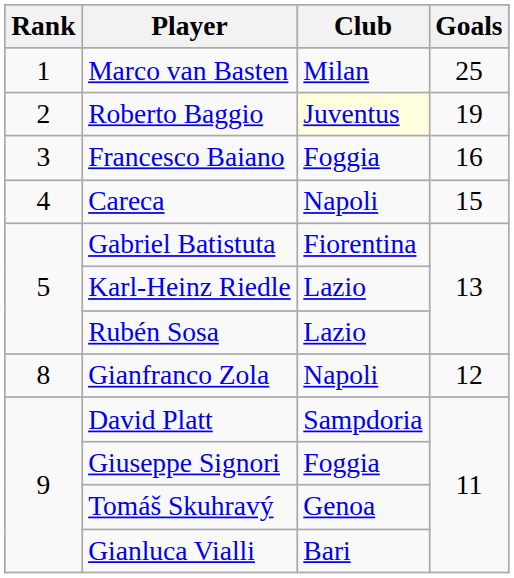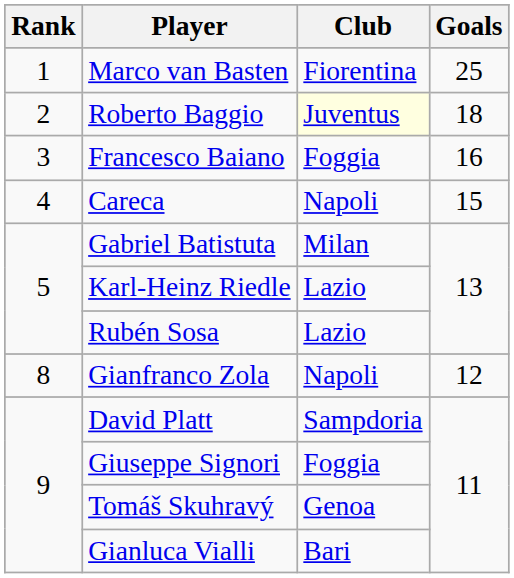Marco van Basten | Club: Milan -> Fiorentina
Roberto Baggio | Goals: 19 -> 18
Gabriel Batistuta | Club: Fiorentina -> Milan
